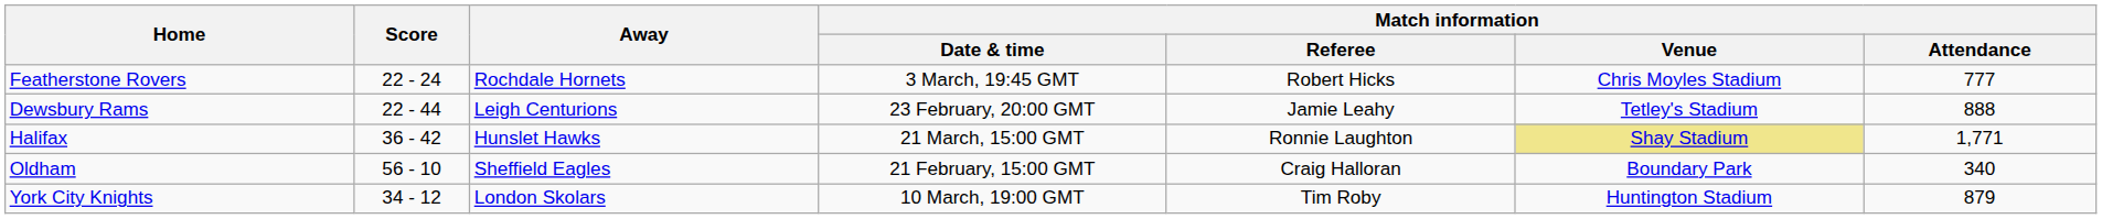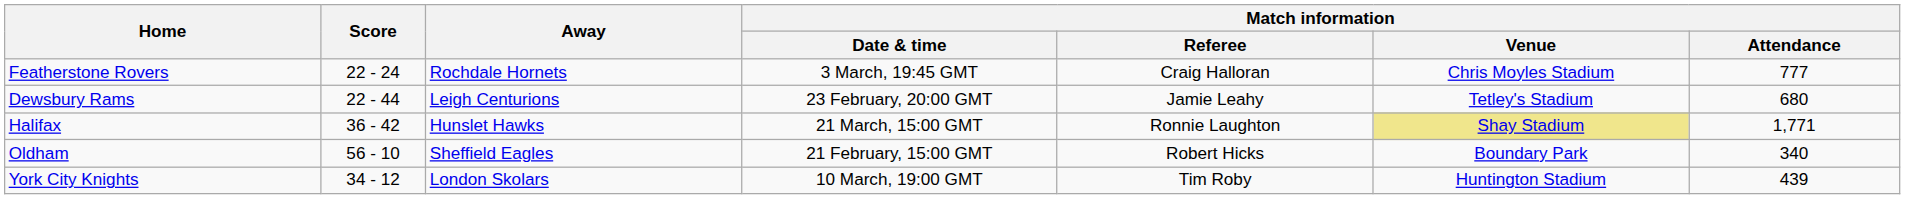Featherstone Rovers | Match information / Referee: Robert Hicks -> Craig Halloran
Dewsbury Rams | Match information / Attendance: 888 -> 680
Oldham | Match information / Referee: Craig Halloran -> Robert Hicks
York City Knights | Match information / Attendance: 879 -> 439
